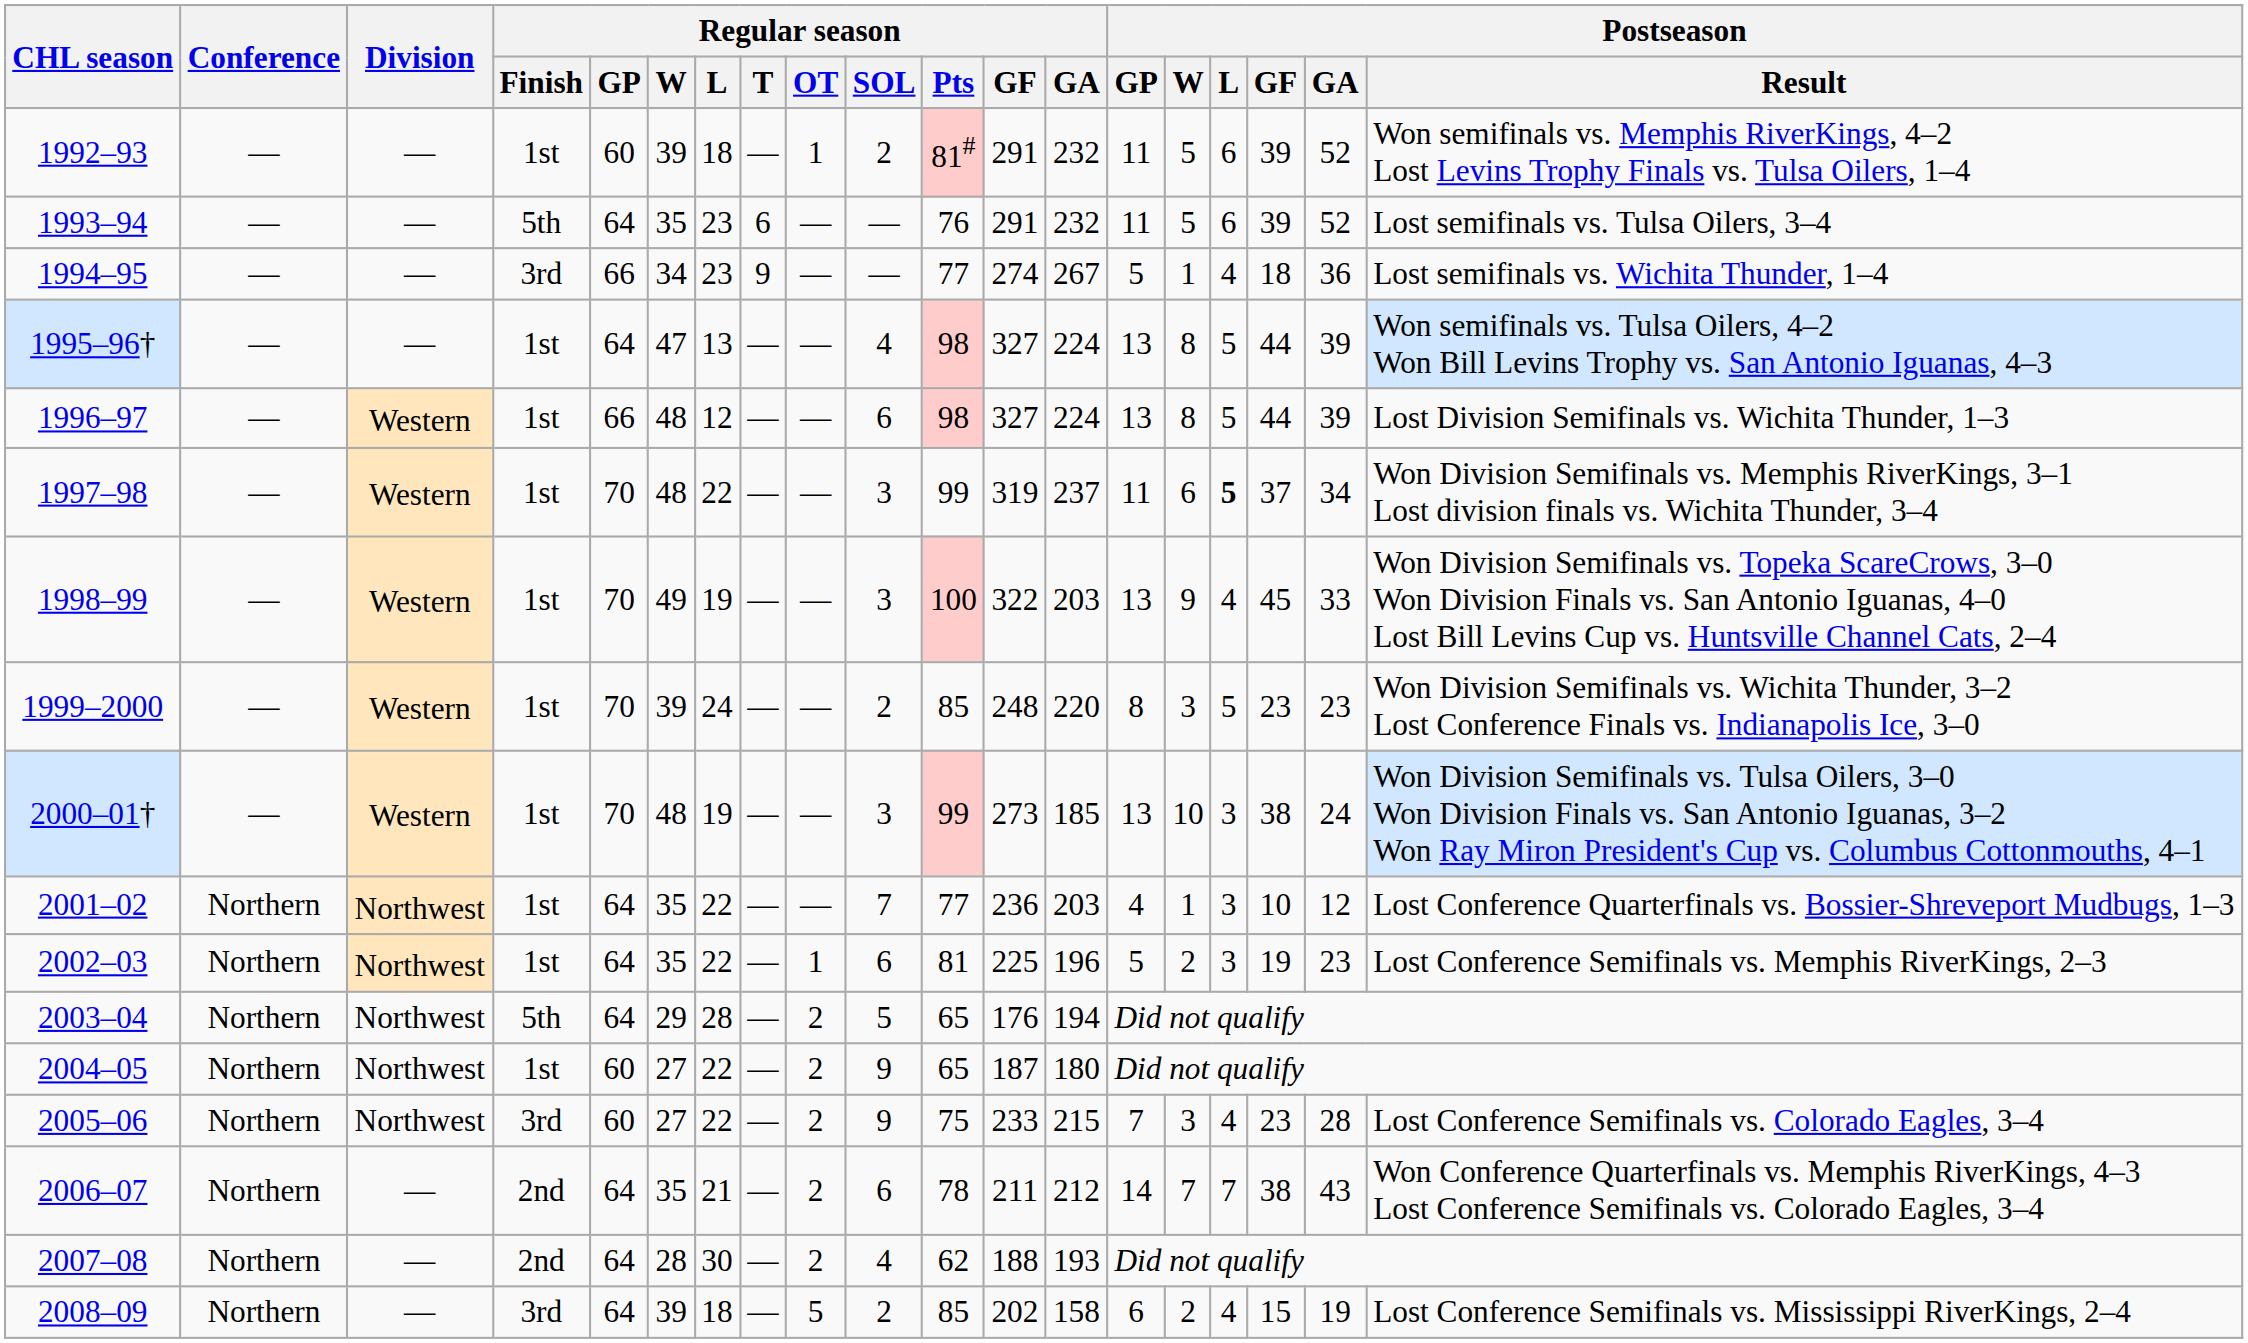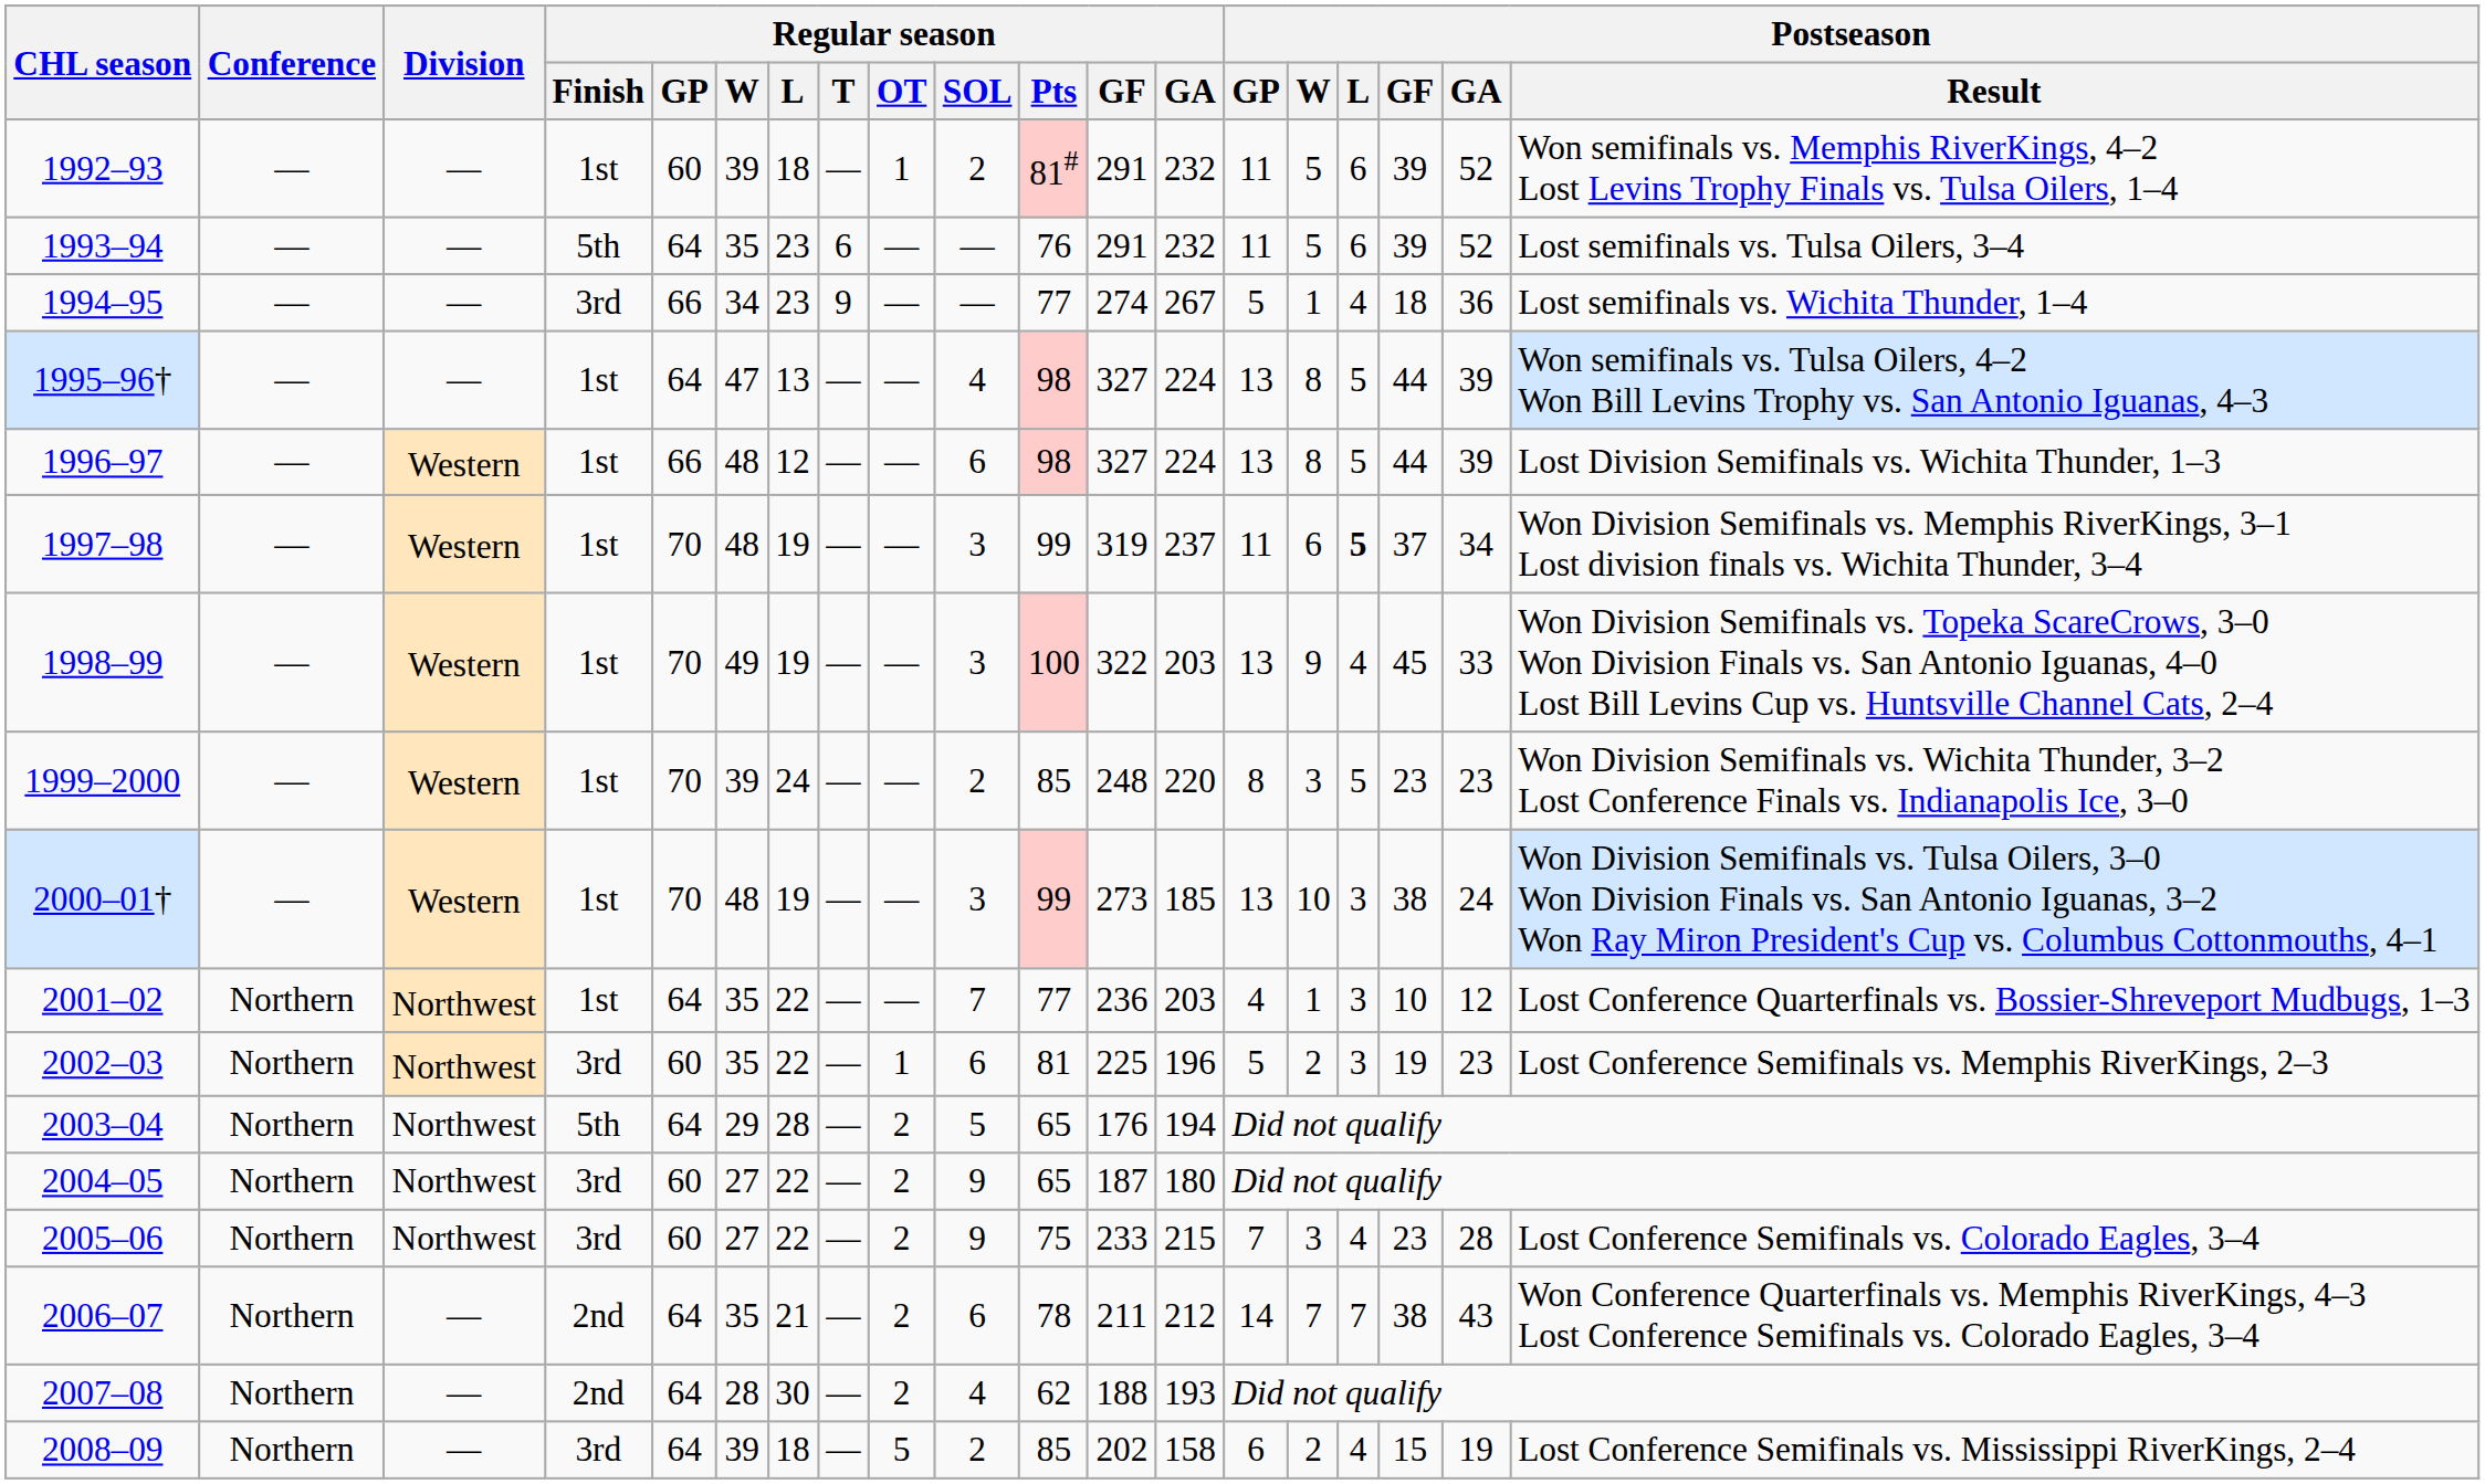1997–98 | Regular season / L: 22 -> 19
2002–03 | Regular season / Finish: 1st -> 3rd
2002–03 | Regular season / GP: 64 -> 60
2004–05 | Regular season / Finish: 1st -> 3rd
